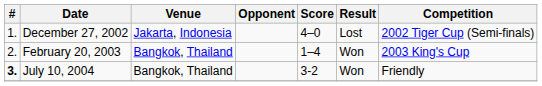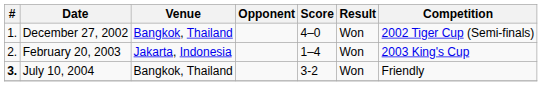December 27, 2002 | Venue: Jakarta, Indonesia -> Bangkok, Thailand
December 27, 2002 | Result: Lost -> Won
February 20, 2003 | Venue: Bangkok, Thailand -> Jakarta, Indonesia
